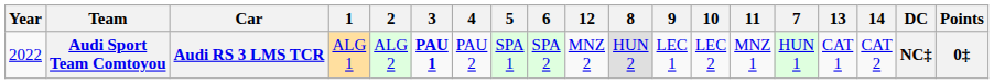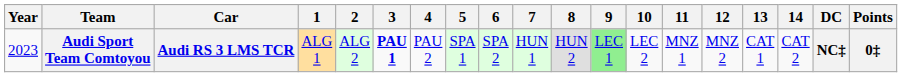columns swapped: 7 <-> 12
Audi Sport Team Comtoyou | Year: 2022 -> 2023
Audi Sport Team Comtoyou | 9: no background -> lightgreen background
